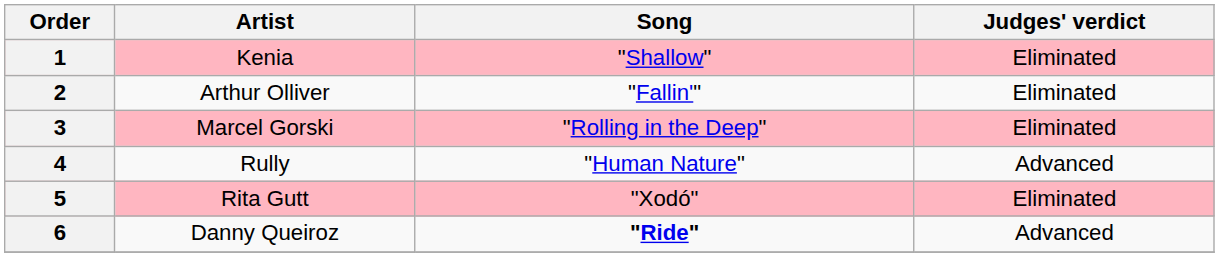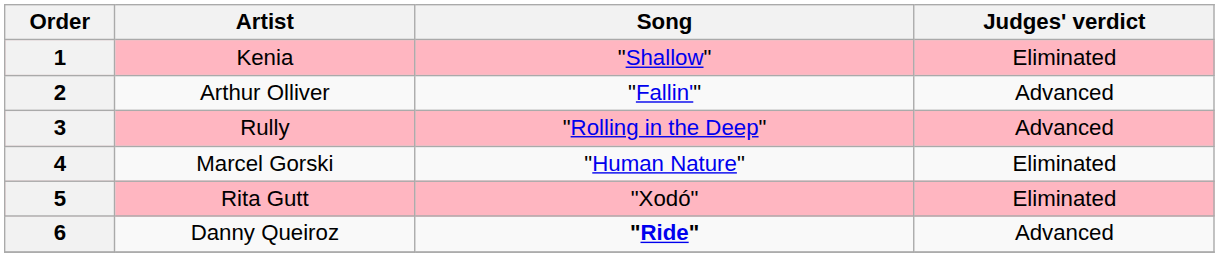2 | Judges' verdict: Eliminated -> Advanced
3 | Artist: Marcel Gorski -> Rully
3 | Judges' verdict: Eliminated -> Advanced
4 | Artist: Rully -> Marcel Gorski
4 | Judges' verdict: Advanced -> Eliminated
